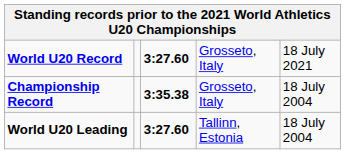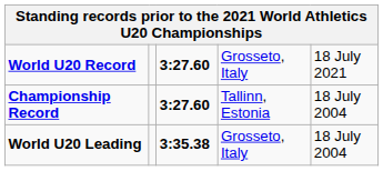Championship Record | column 3: 3:35.38 -> 3:27.60
Championship Record | column 4: Grosseto, Italy -> Tallinn, Estonia
World U20 Leading | column 3: 3:27.60 -> 3:35.38
World U20 Leading | column 4: Tallinn, Estonia -> Grosseto, Italy
